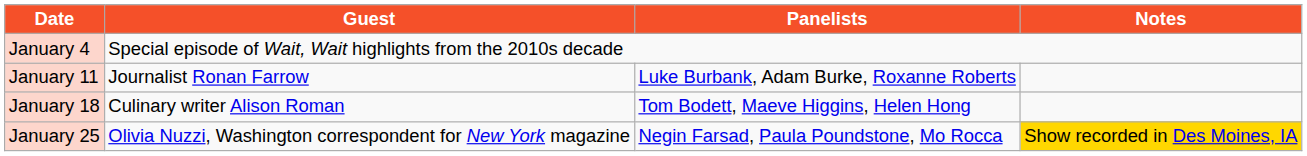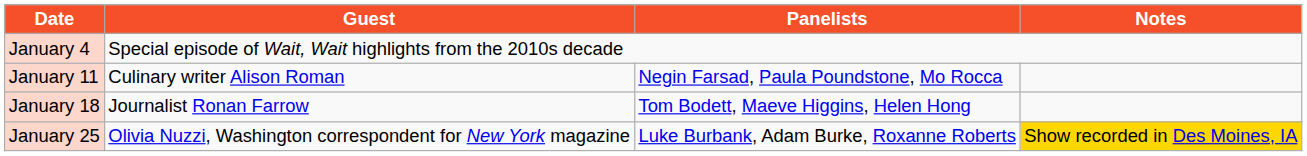January 11 | Guest: Journalist Ronan Farrow -> Culinary writer Alison Roman
January 11 | Panelists: Luke Burbank, Adam Burke, Roxanne Roberts -> Negin Farsad, Paula Poundstone, Mo Rocca
January 18 | Guest: Culinary writer Alison Roman -> Journalist Ronan Farrow
January 25 | Panelists: Negin Farsad, Paula Poundstone, Mo Rocca -> Luke Burbank, Adam Burke, Roxanne Roberts
